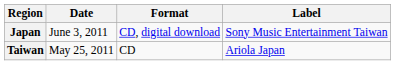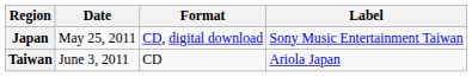Japan | Date: June 3, 2011 -> May 25, 2011
Taiwan | Date: May 25, 2011 -> June 3, 2011
